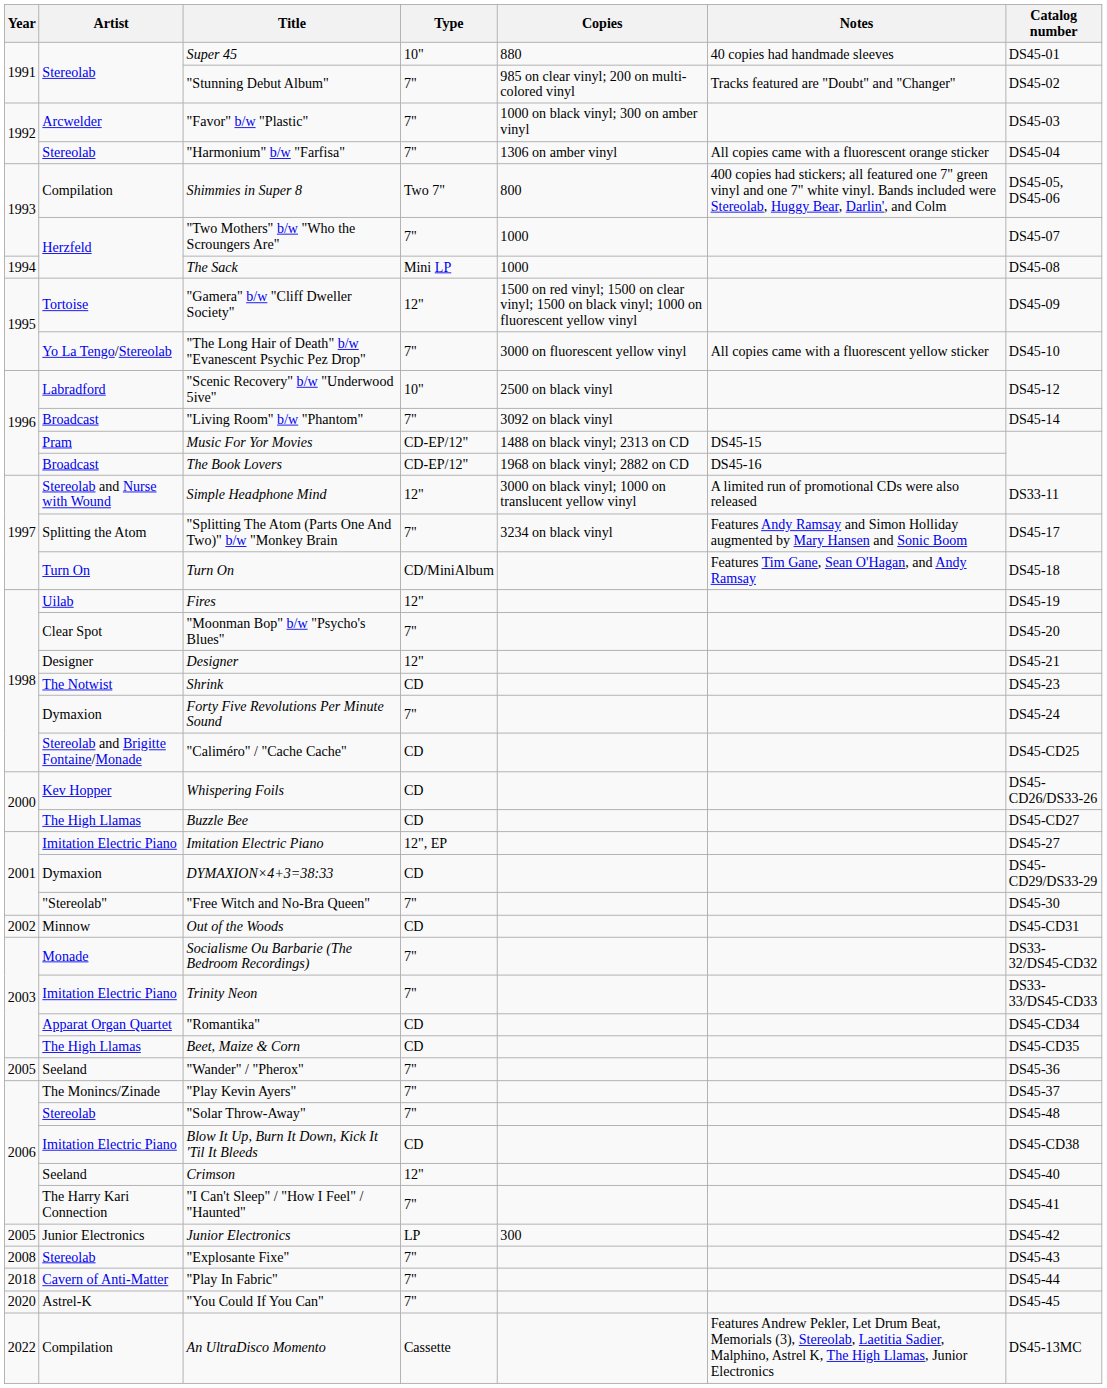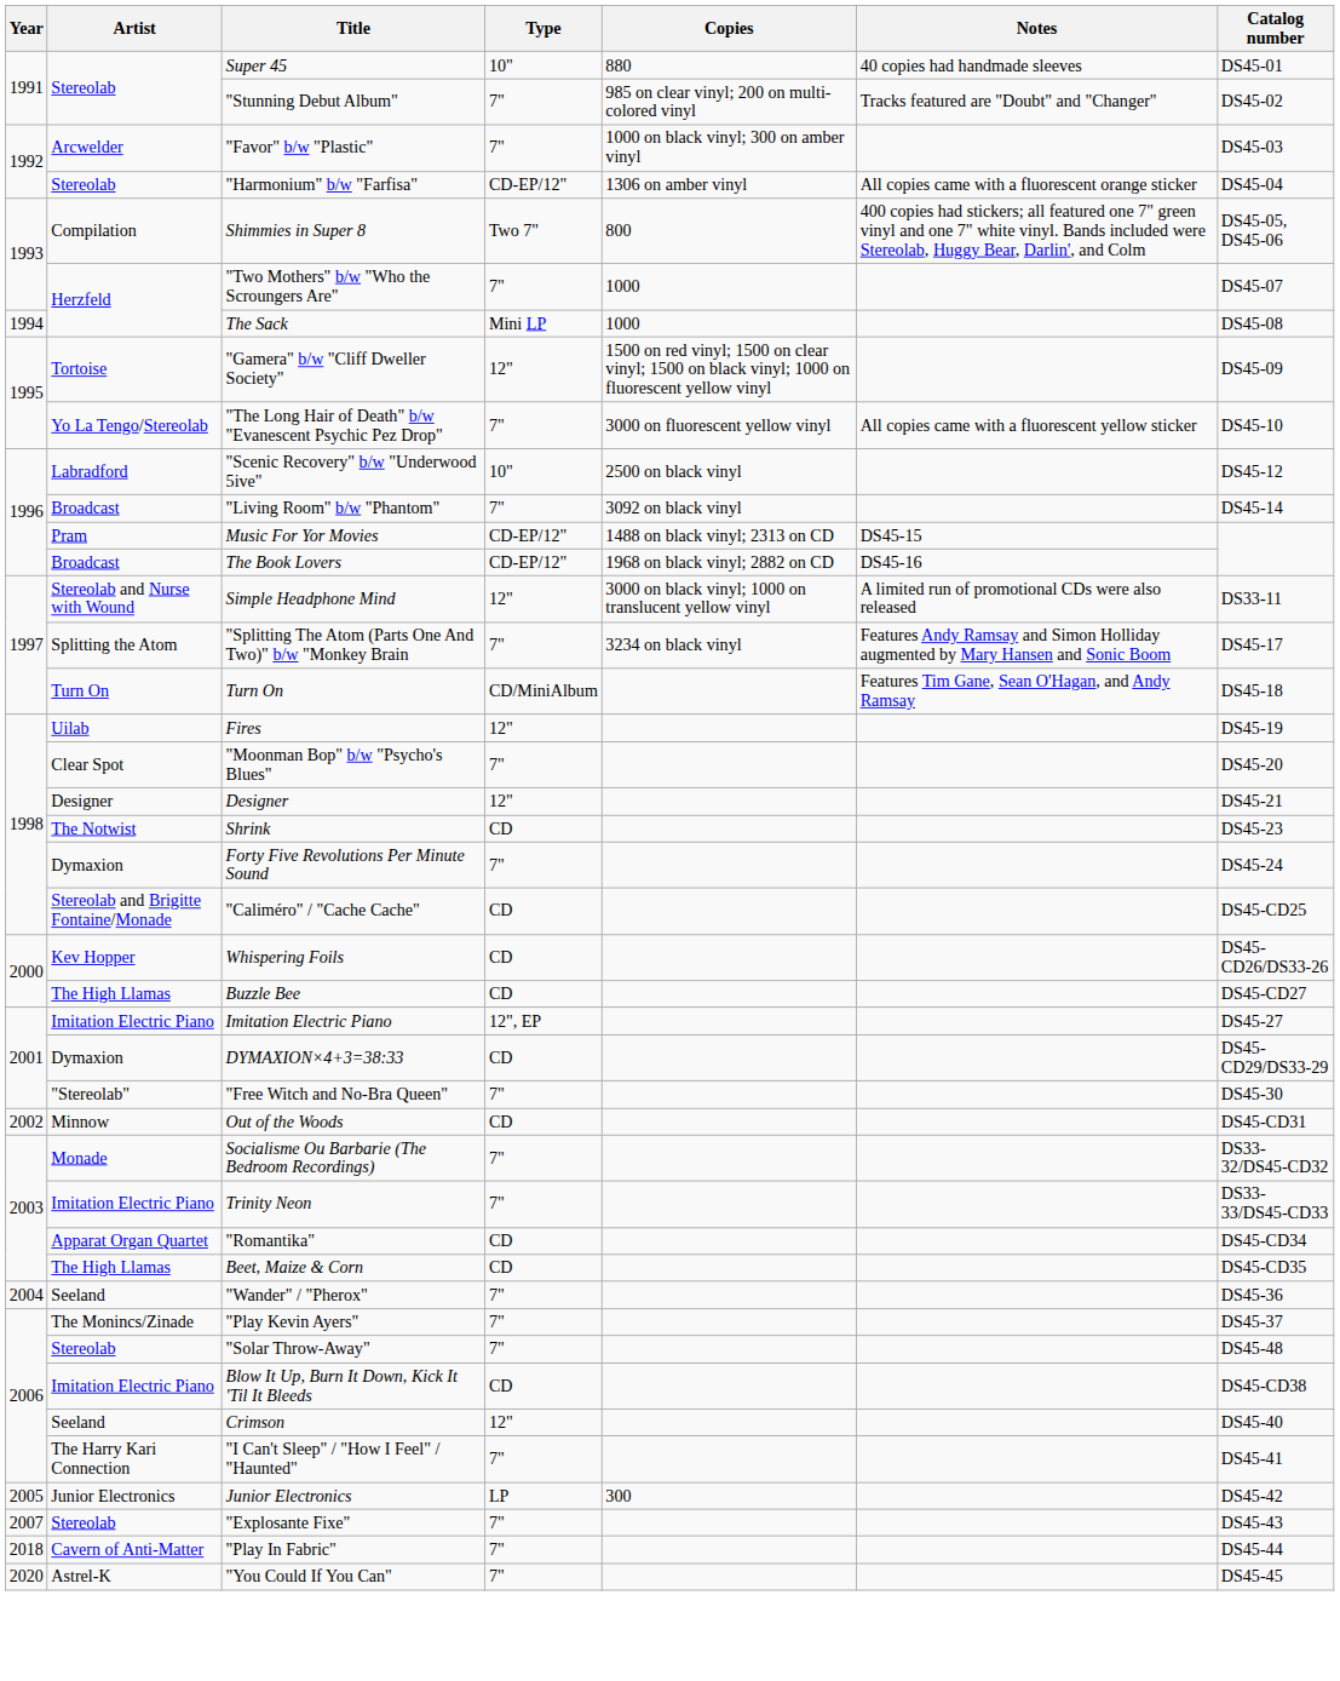"Harmonium" b/w "Farfisa" | Type: 7" -> CD-EP/12"
"Wander" / "Pherox" | Year: 2005 -> 2004
"Explosante Fixe" | Year: 2008 -> 2007
- row: 2022 | Compilation | An UltraDisco Momento | Cassette | Features Andrew Pekler, Let Drum Beat, Memorials (3), Stereolab, Laetitia Sadier, Malphino, Astrel K, The High Llamas, Junior Electronics | DS45-13MC
